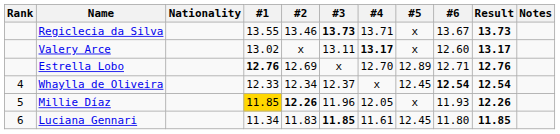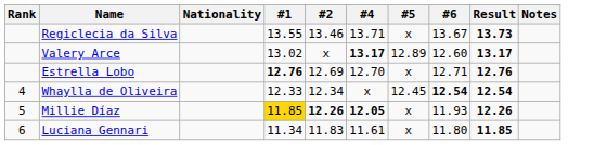- column: #3 | 13.73 | 13.11 | x | 12.37 | 11.96 | 11.85
Valery Arce | #5: x -> 12.89
Estrella Lobo | #5: 12.89 -> x
Millie Díaz | #4: normal -> bold
Luciana Gennari | #5: 12.45 -> x
